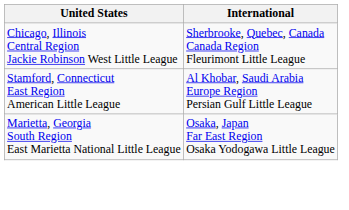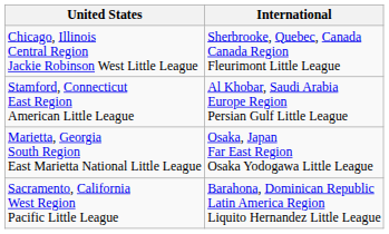+ row: Sacramento, California West Region Pacific Little League | Barahona, Dominican Republic Latin America Region Liquito Hernandez Little League
